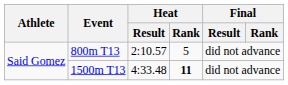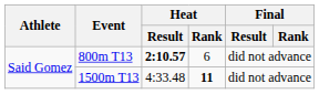800m T13 | Heat / Result: normal -> bold
800m T13 | Heat / Rank: 5 -> 6
